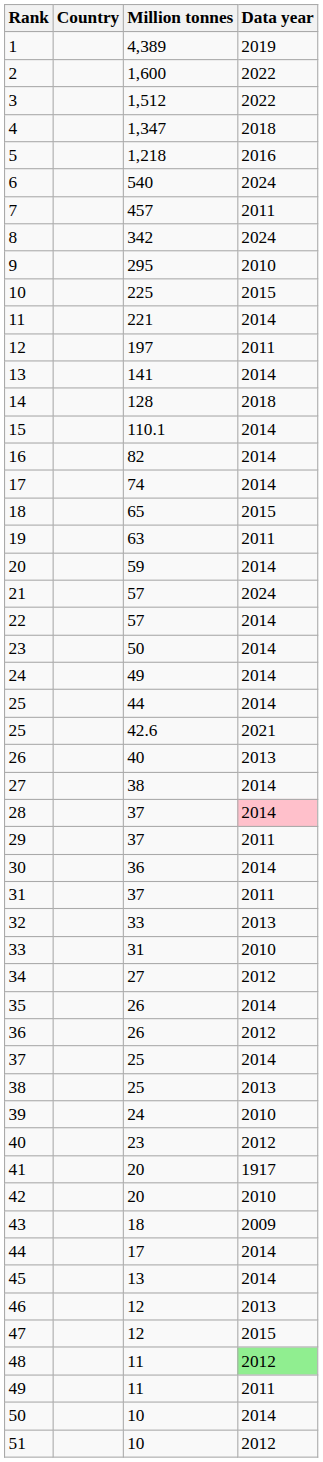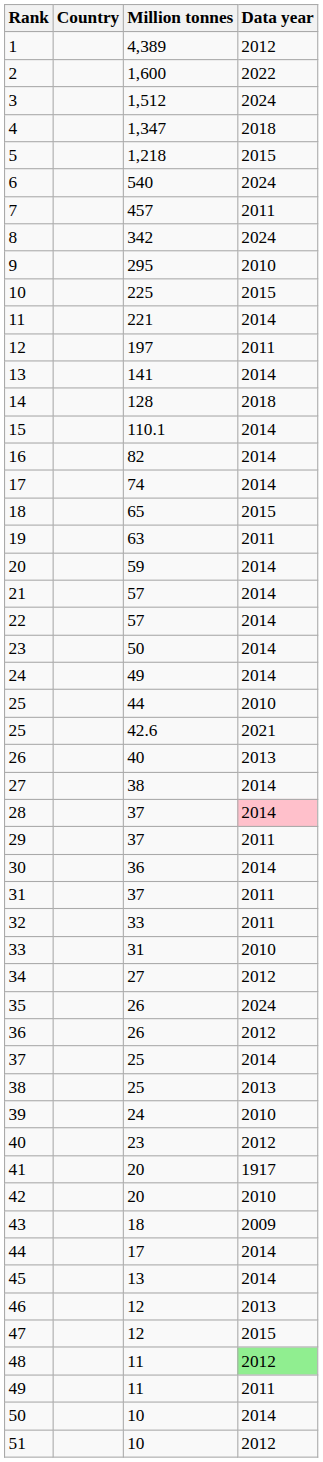1 | Data year: 2019 -> 2012
3 | Data year: 2022 -> 2024
5 | Data year: 2016 -> 2015
21 | Data year: 2024 -> 2014
25 / 44 | Data year: 2014 -> 2010
32 | Data year: 2013 -> 2011
35 | Data year: 2014 -> 2024
